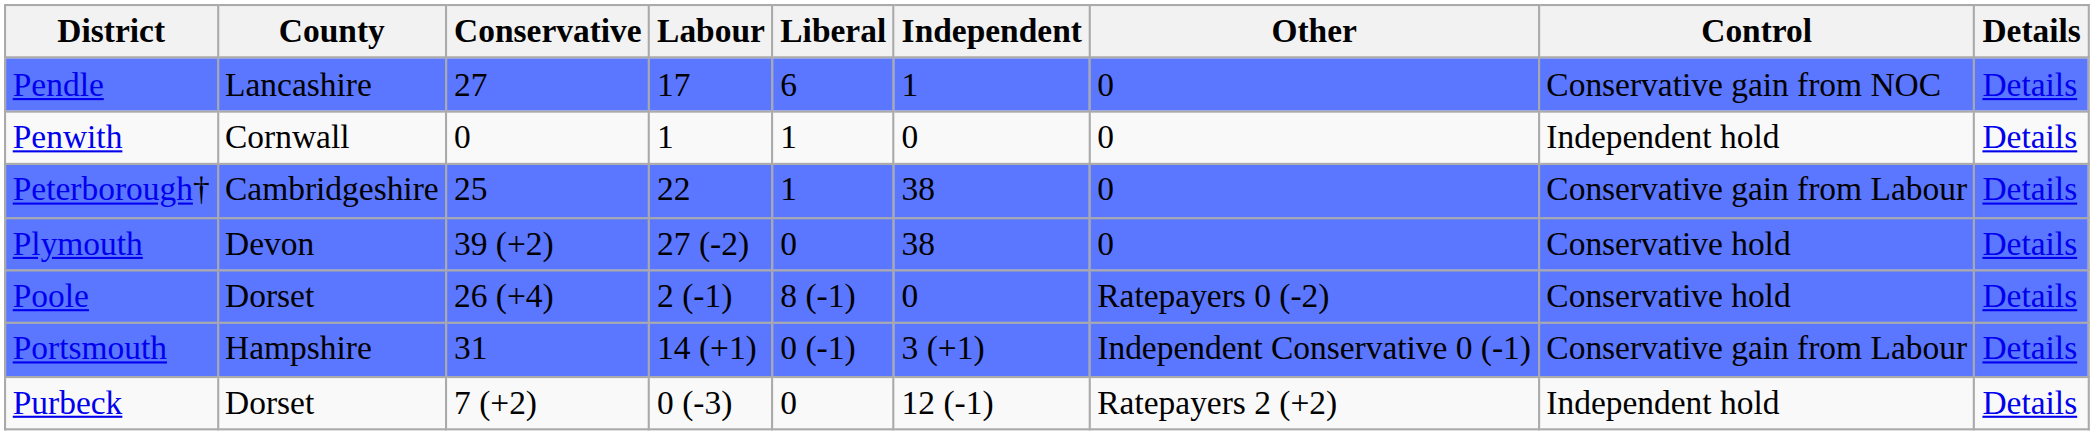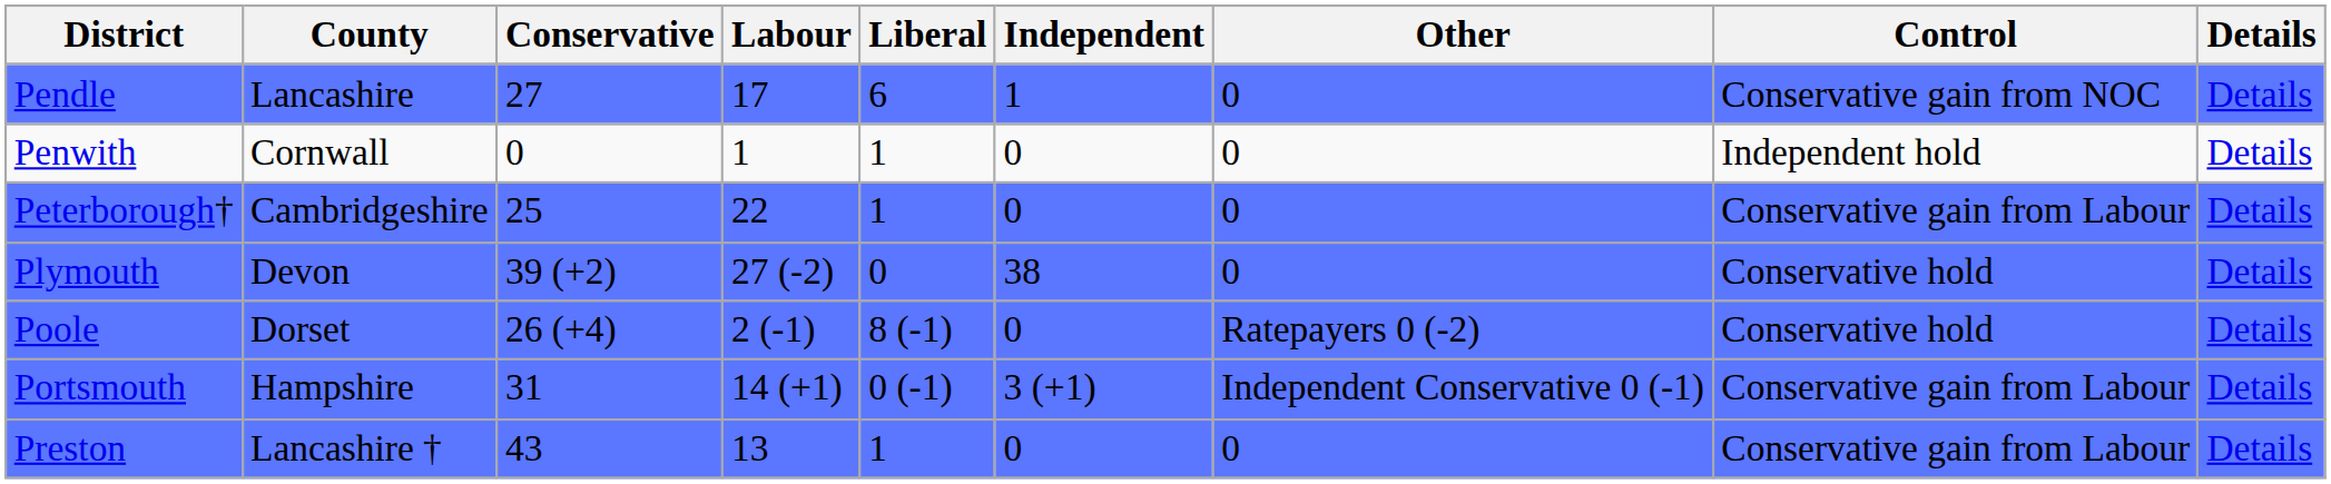Peterborough† | Independent: 38 -> 0
+ row: Preston | Lancashire † | 43 | 13 | 1 | 0 | 0 | Conservative gain from Labour | Details
- row: Purbeck | Dorset | 7 (+2) | 0 (-3) | 0 | 12 (-1) | Ratepayers 2 (+2) | Independent hold | Details
